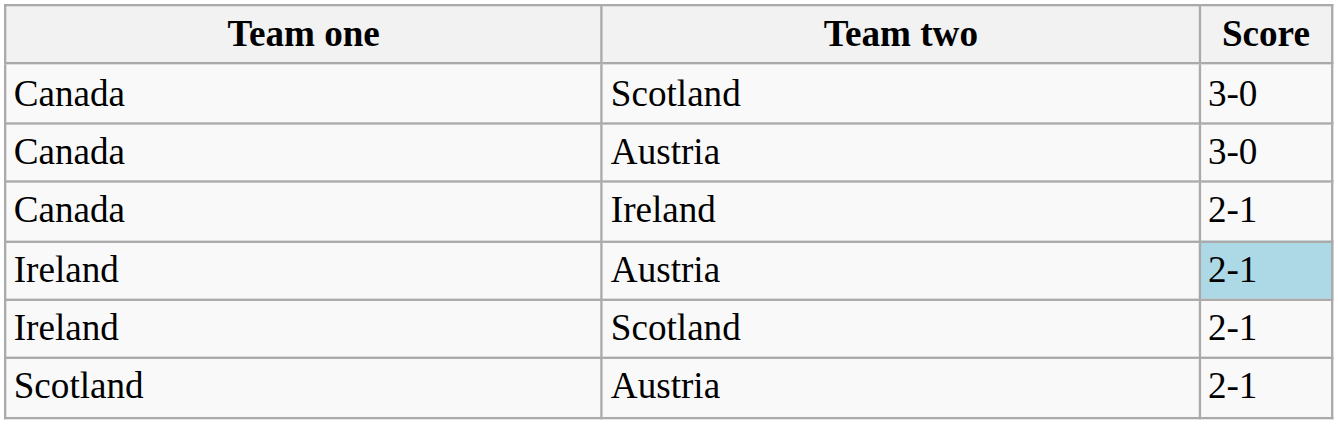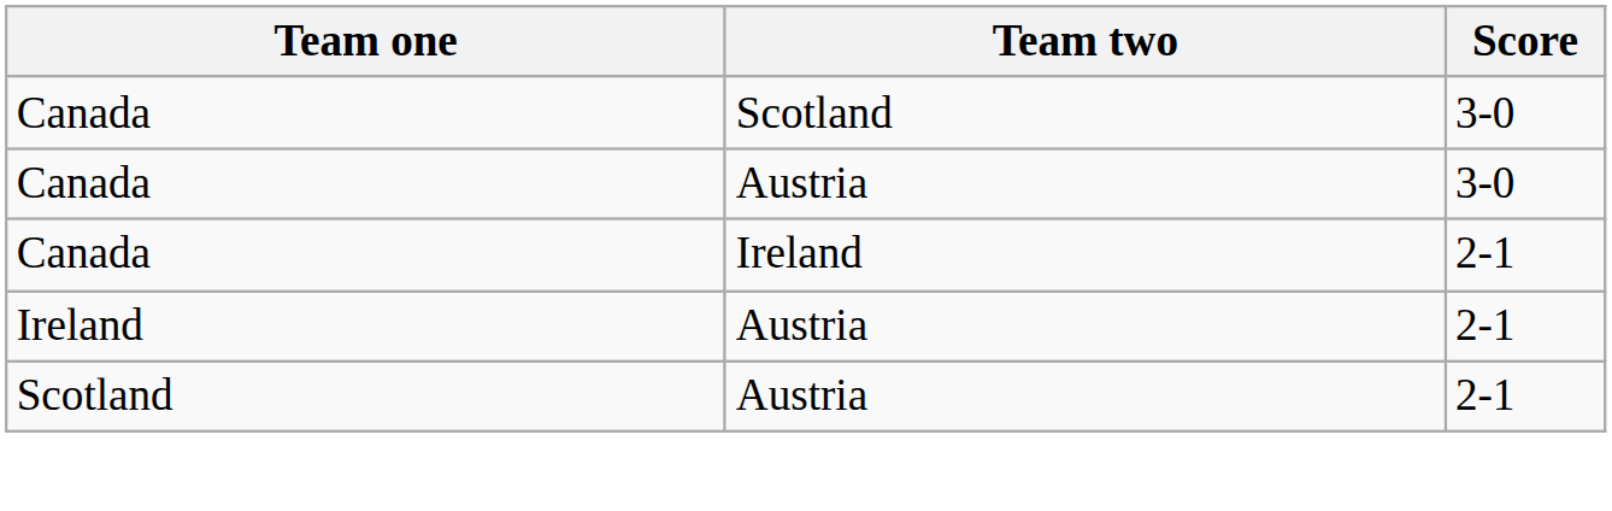Ireland / Austria | Score: lightblue background -> no background
- row: Ireland | Scotland | 2-1
